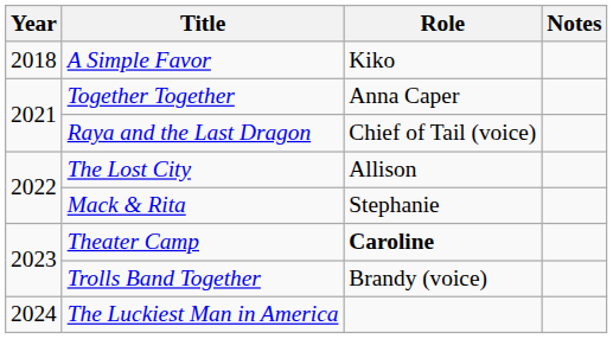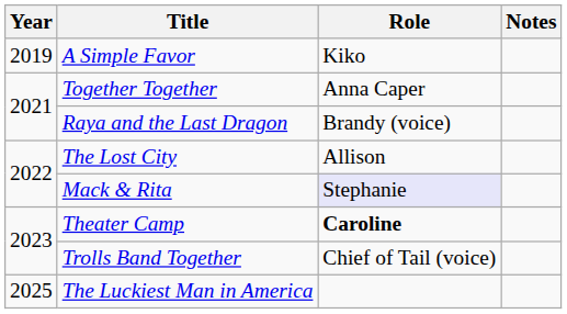A Simple Favor | Year: 2018 -> 2019
Raya and the Last Dragon | Role: Chief of Tail (voice) -> Brandy (voice)
Mack & Rita | Role: no background -> lavender background
Trolls Band Together | Role: Brandy (voice) -> Chief of Tail (voice)
The Luckiest Man in America | Year: 2024 -> 2025
